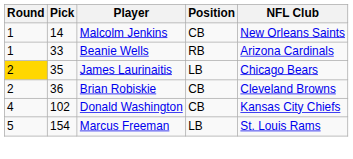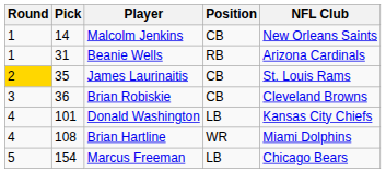Beanie Wells | Pick: 33 -> 31
James Laurinaitis | Position: LB -> CB
James Laurinaitis | NFL Club: Chicago Bears -> St. Louis Rams
Brian Robiskie | Round: 2 -> 3
Donald Washington | Pick: 102 -> 101
Donald Washington | Position: CB -> LB
+ row: 4 | 108 | Brian Hartline | WR | Miami Dolphins
Marcus Freeman | NFL Club: St. Louis Rams -> Chicago Bears
